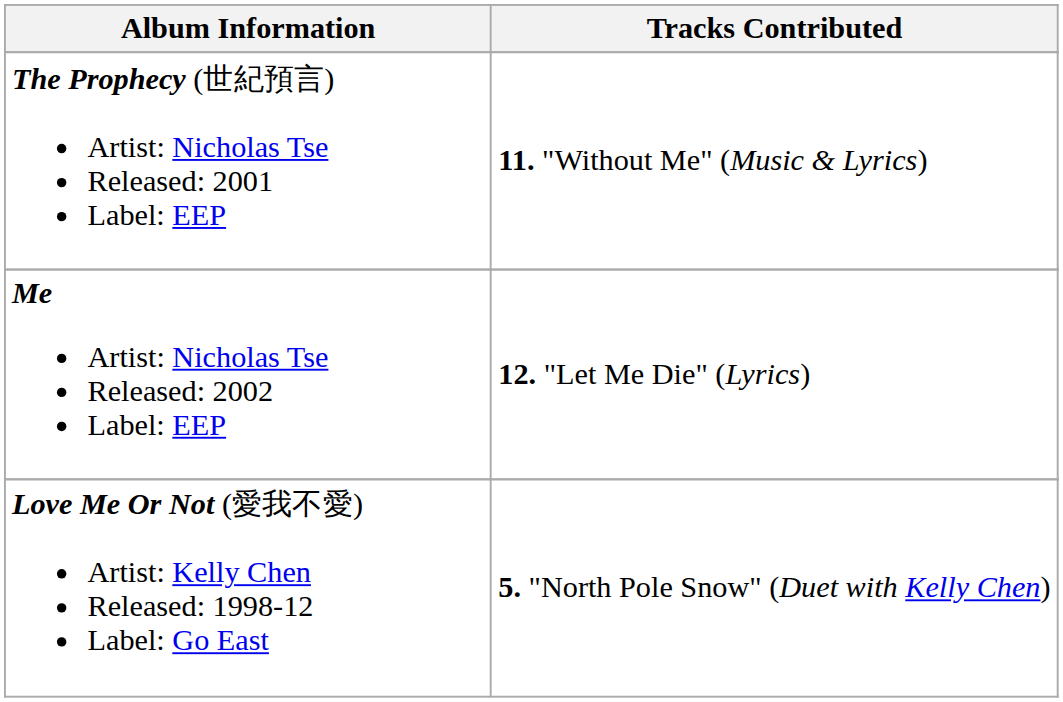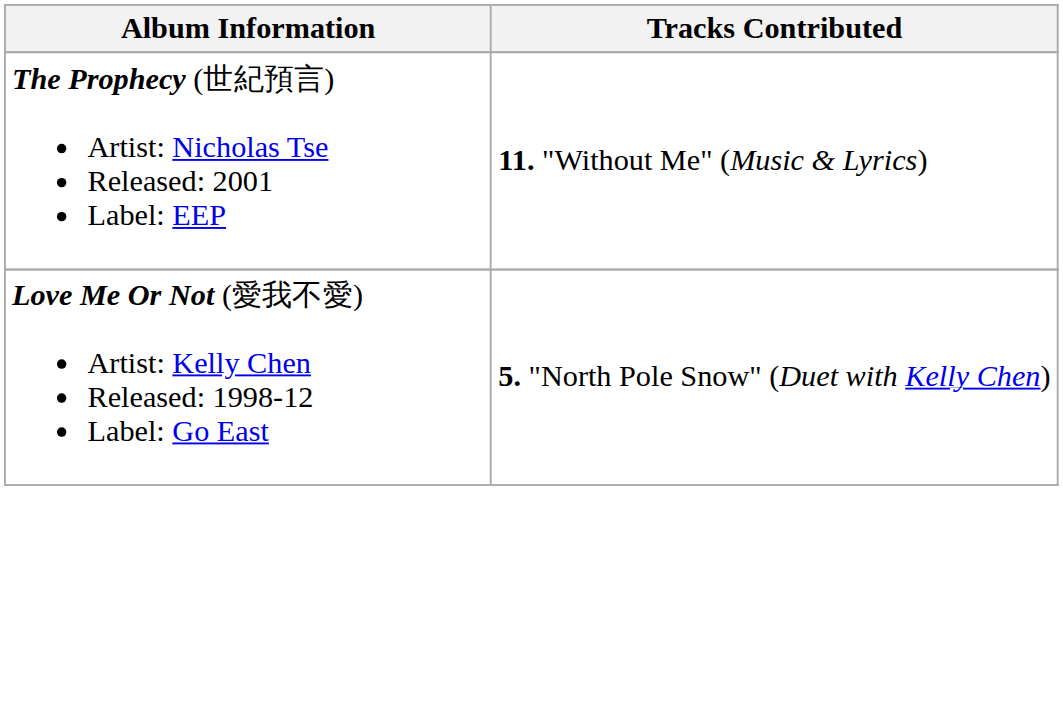- row: Me Artist: Nicholas Tse Released: 2002 Label: EEP | 12. "Let Me Die" (Lyrics)
